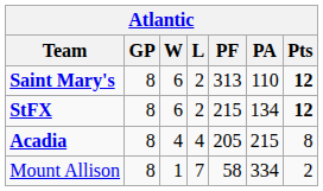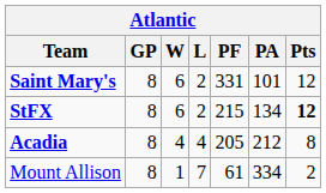Saint Mary's | PF: 313 -> 331
Saint Mary's | PA: 110 -> 101
Saint Mary's | Pts: bold -> normal
Acadia | PA: 215 -> 212
Mount Allison | PF: 58 -> 61
